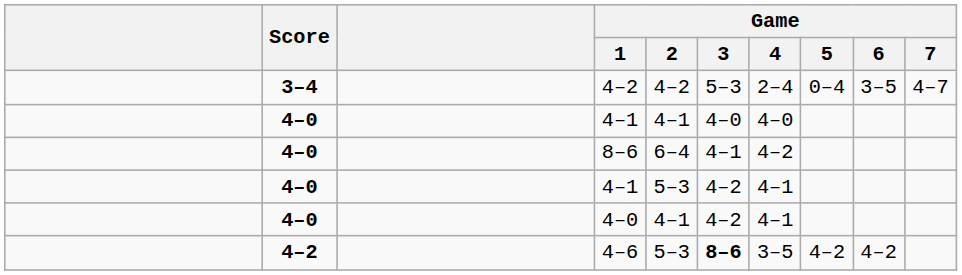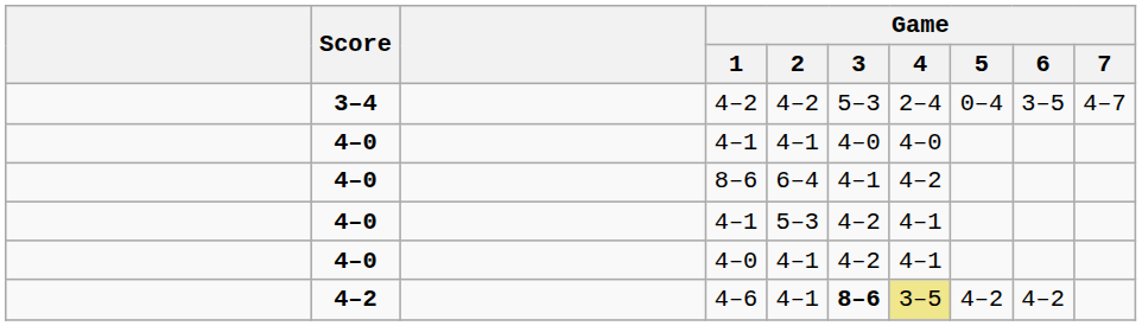4–6 | Game / 2: 5–3 -> 4–1
4–6 | Game / 4: no background -> khaki background
